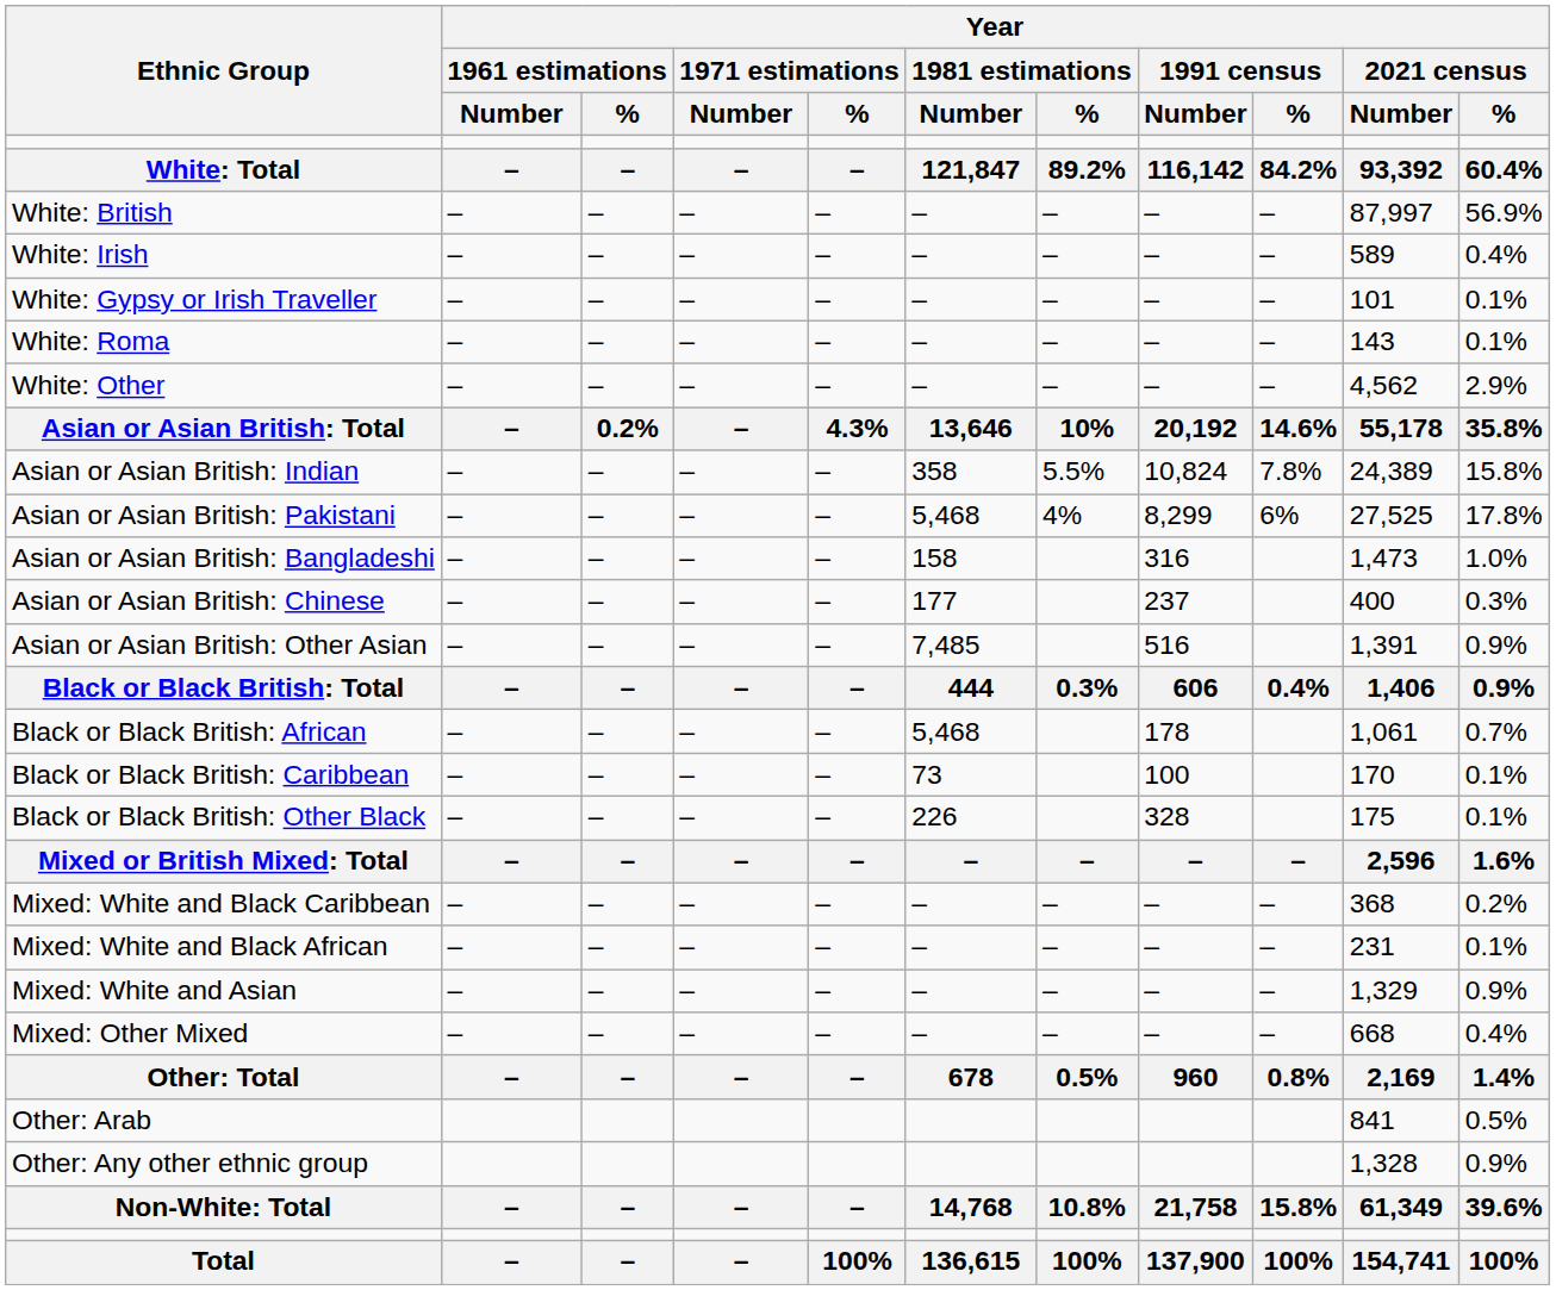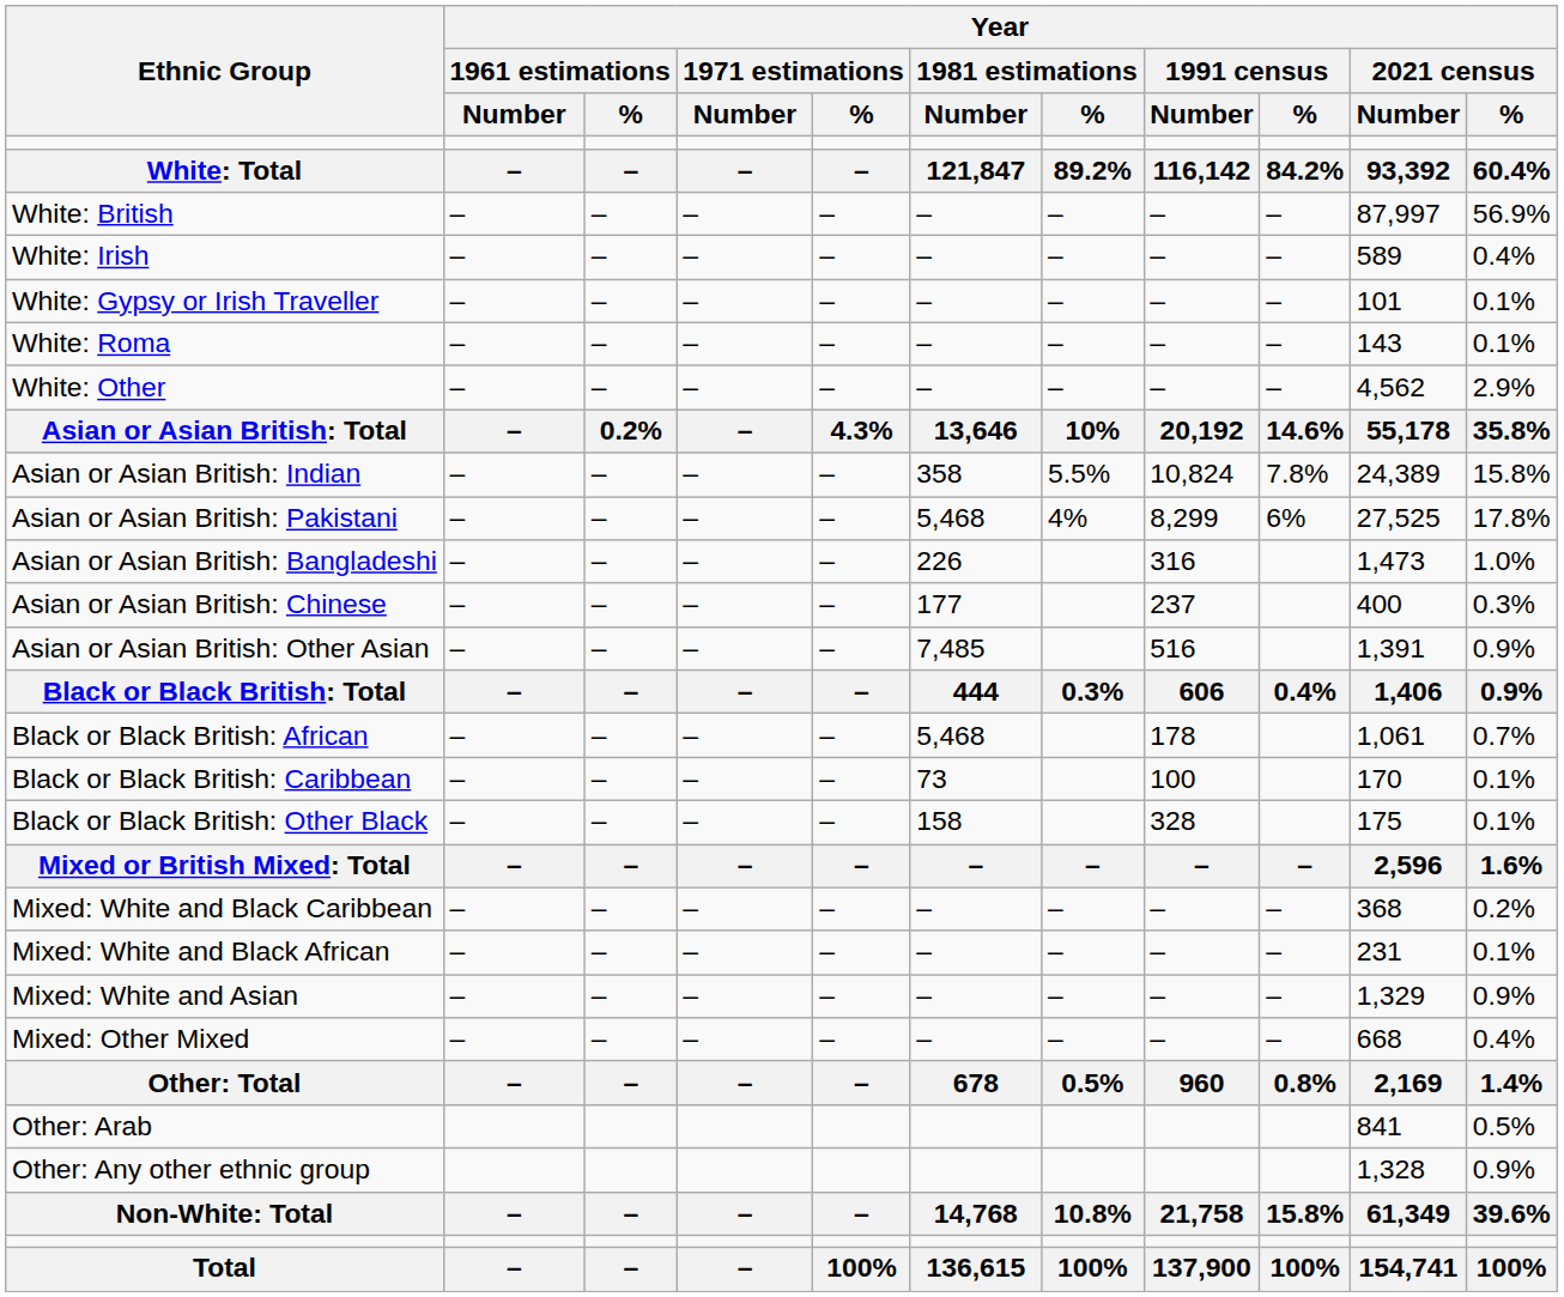Asian or Asian British: Bangladeshi | Year / 1981 estimations / Number: 158 -> 226
Black or Black British: Other Black | Year / 1981 estimations / Number: 226 -> 158
